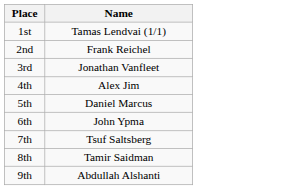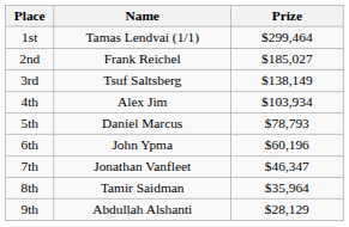+ column: Prize | $299,464 | $185,027 | $138,149 | $103,934 | $78,793 | $60,196 | $46,347 | $35,964 | $28,129
3rd | Name: Jonathan Vanfleet -> Tsuf Saltsberg
7th | Name: Tsuf Saltsberg -> Jonathan Vanfleet
